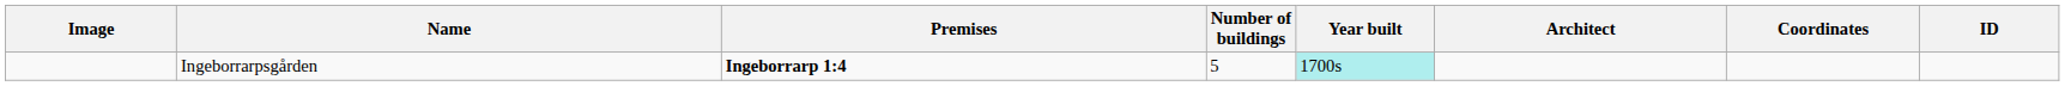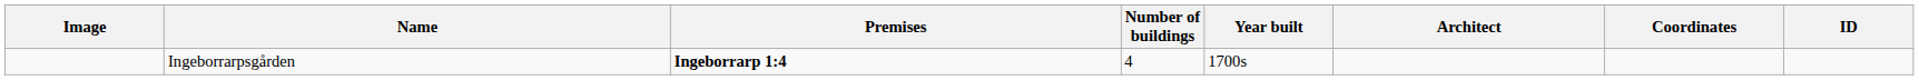Ingeborrarpsgården | Number of buildings: 5 -> 4
Ingeborrarpsgården | Year built: paleturquoise background -> no background
